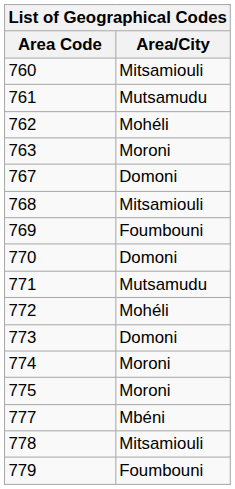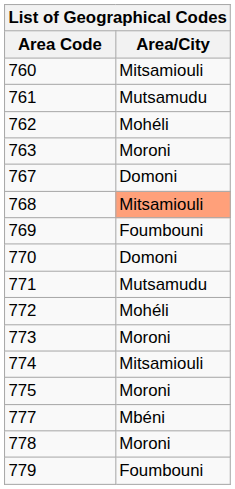768 | Area/City: no background -> lightsalmon background
773 | Area/City: Domoni -> Moroni
774 | Area/City: Moroni -> Mitsamiouli
778 | Area/City: Mitsamiouli -> Moroni
